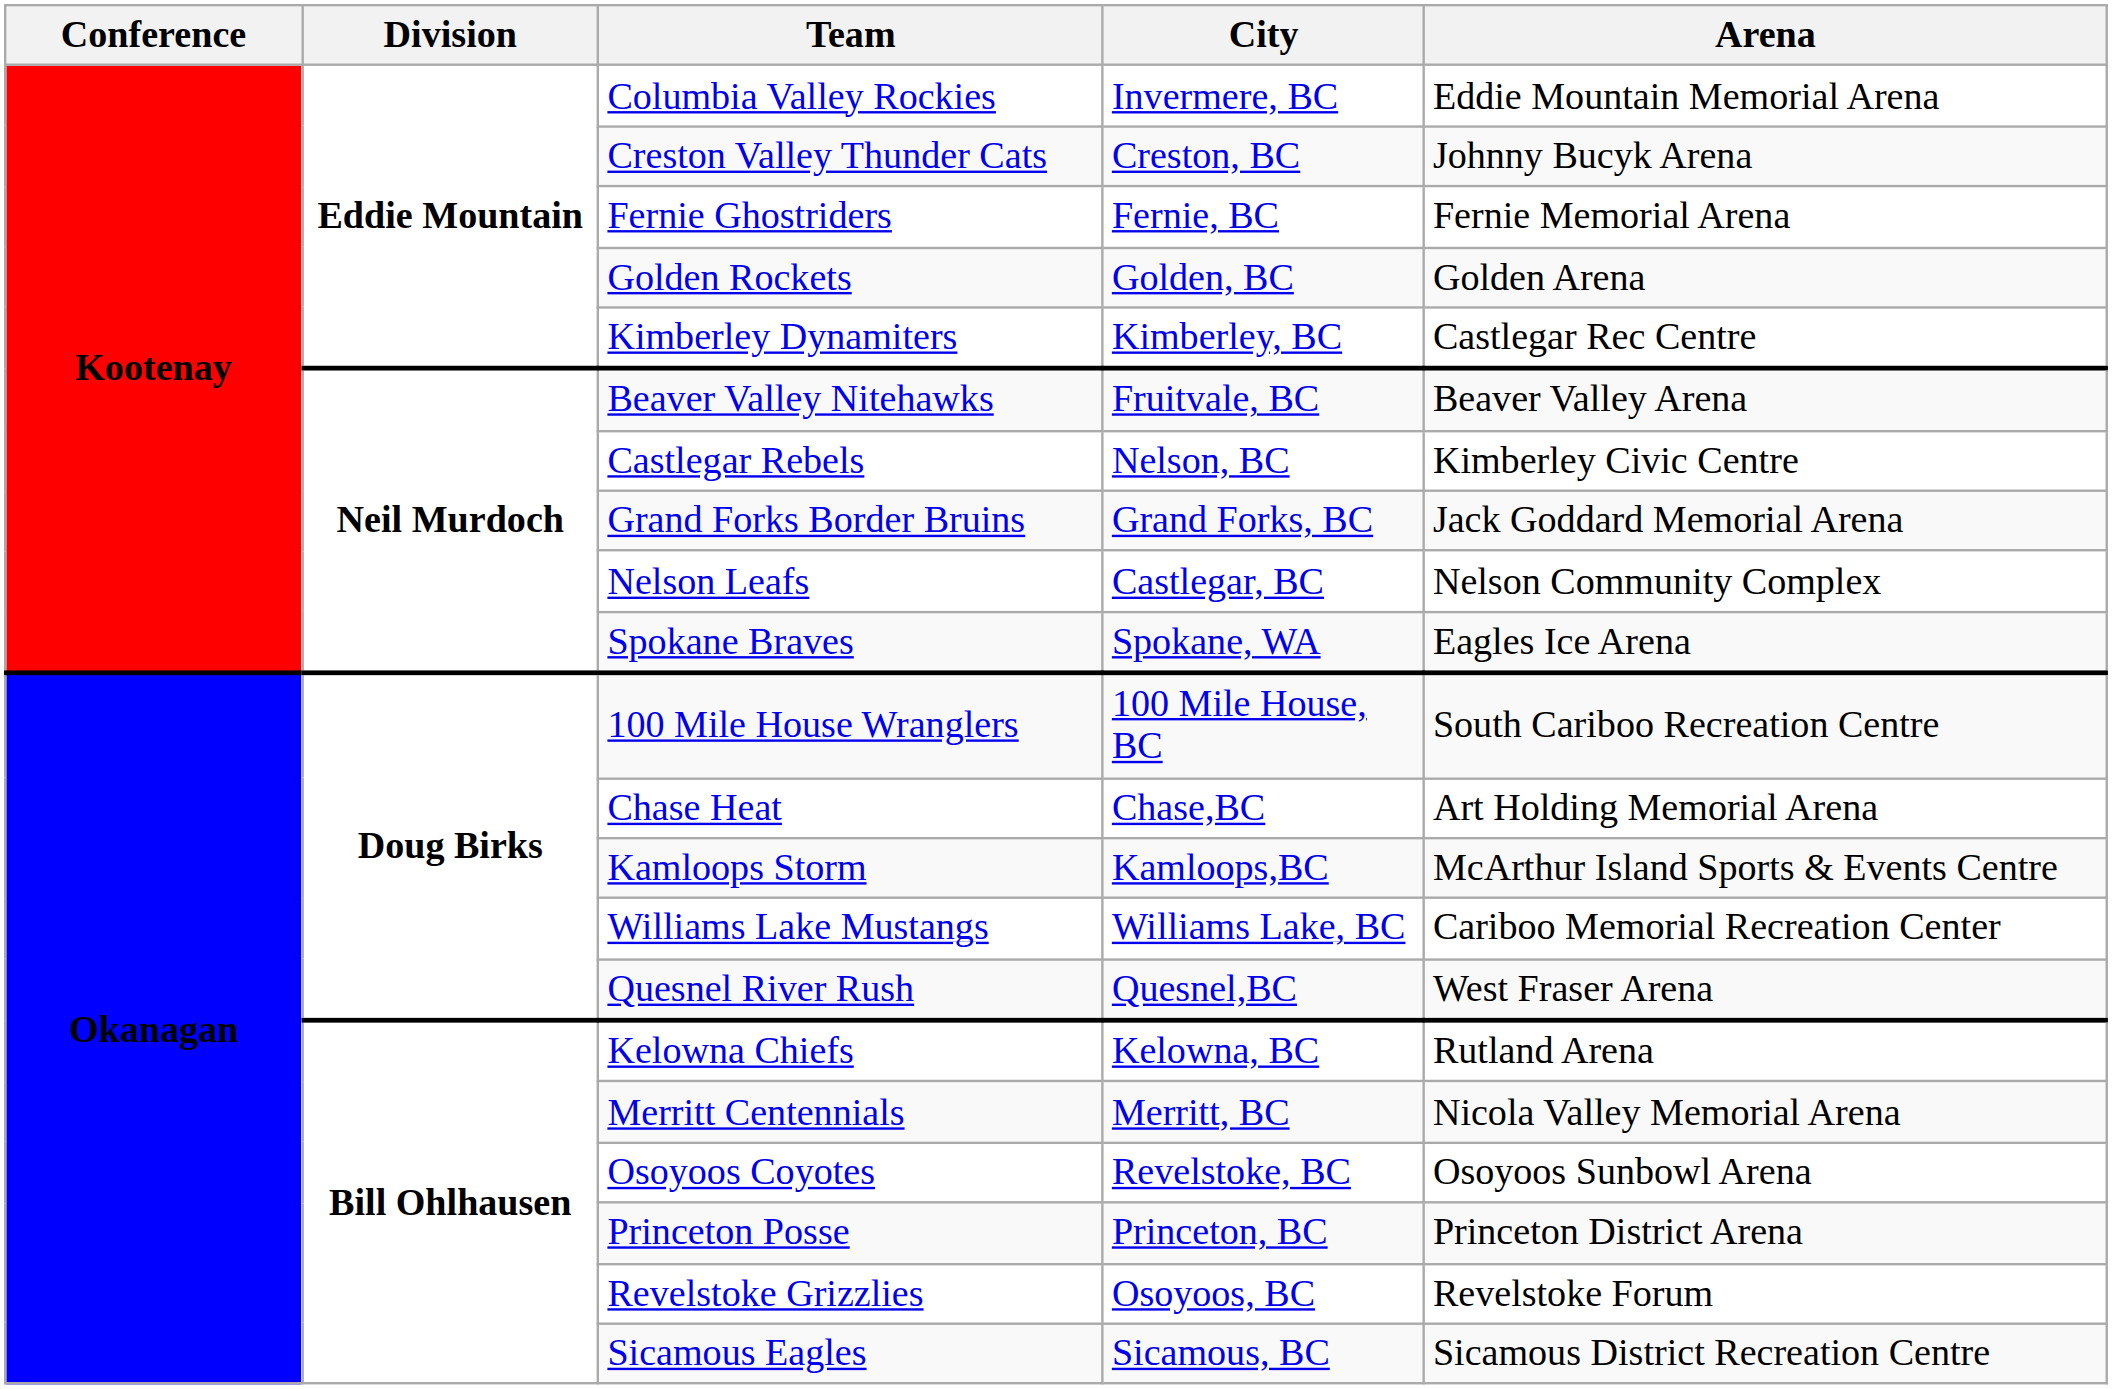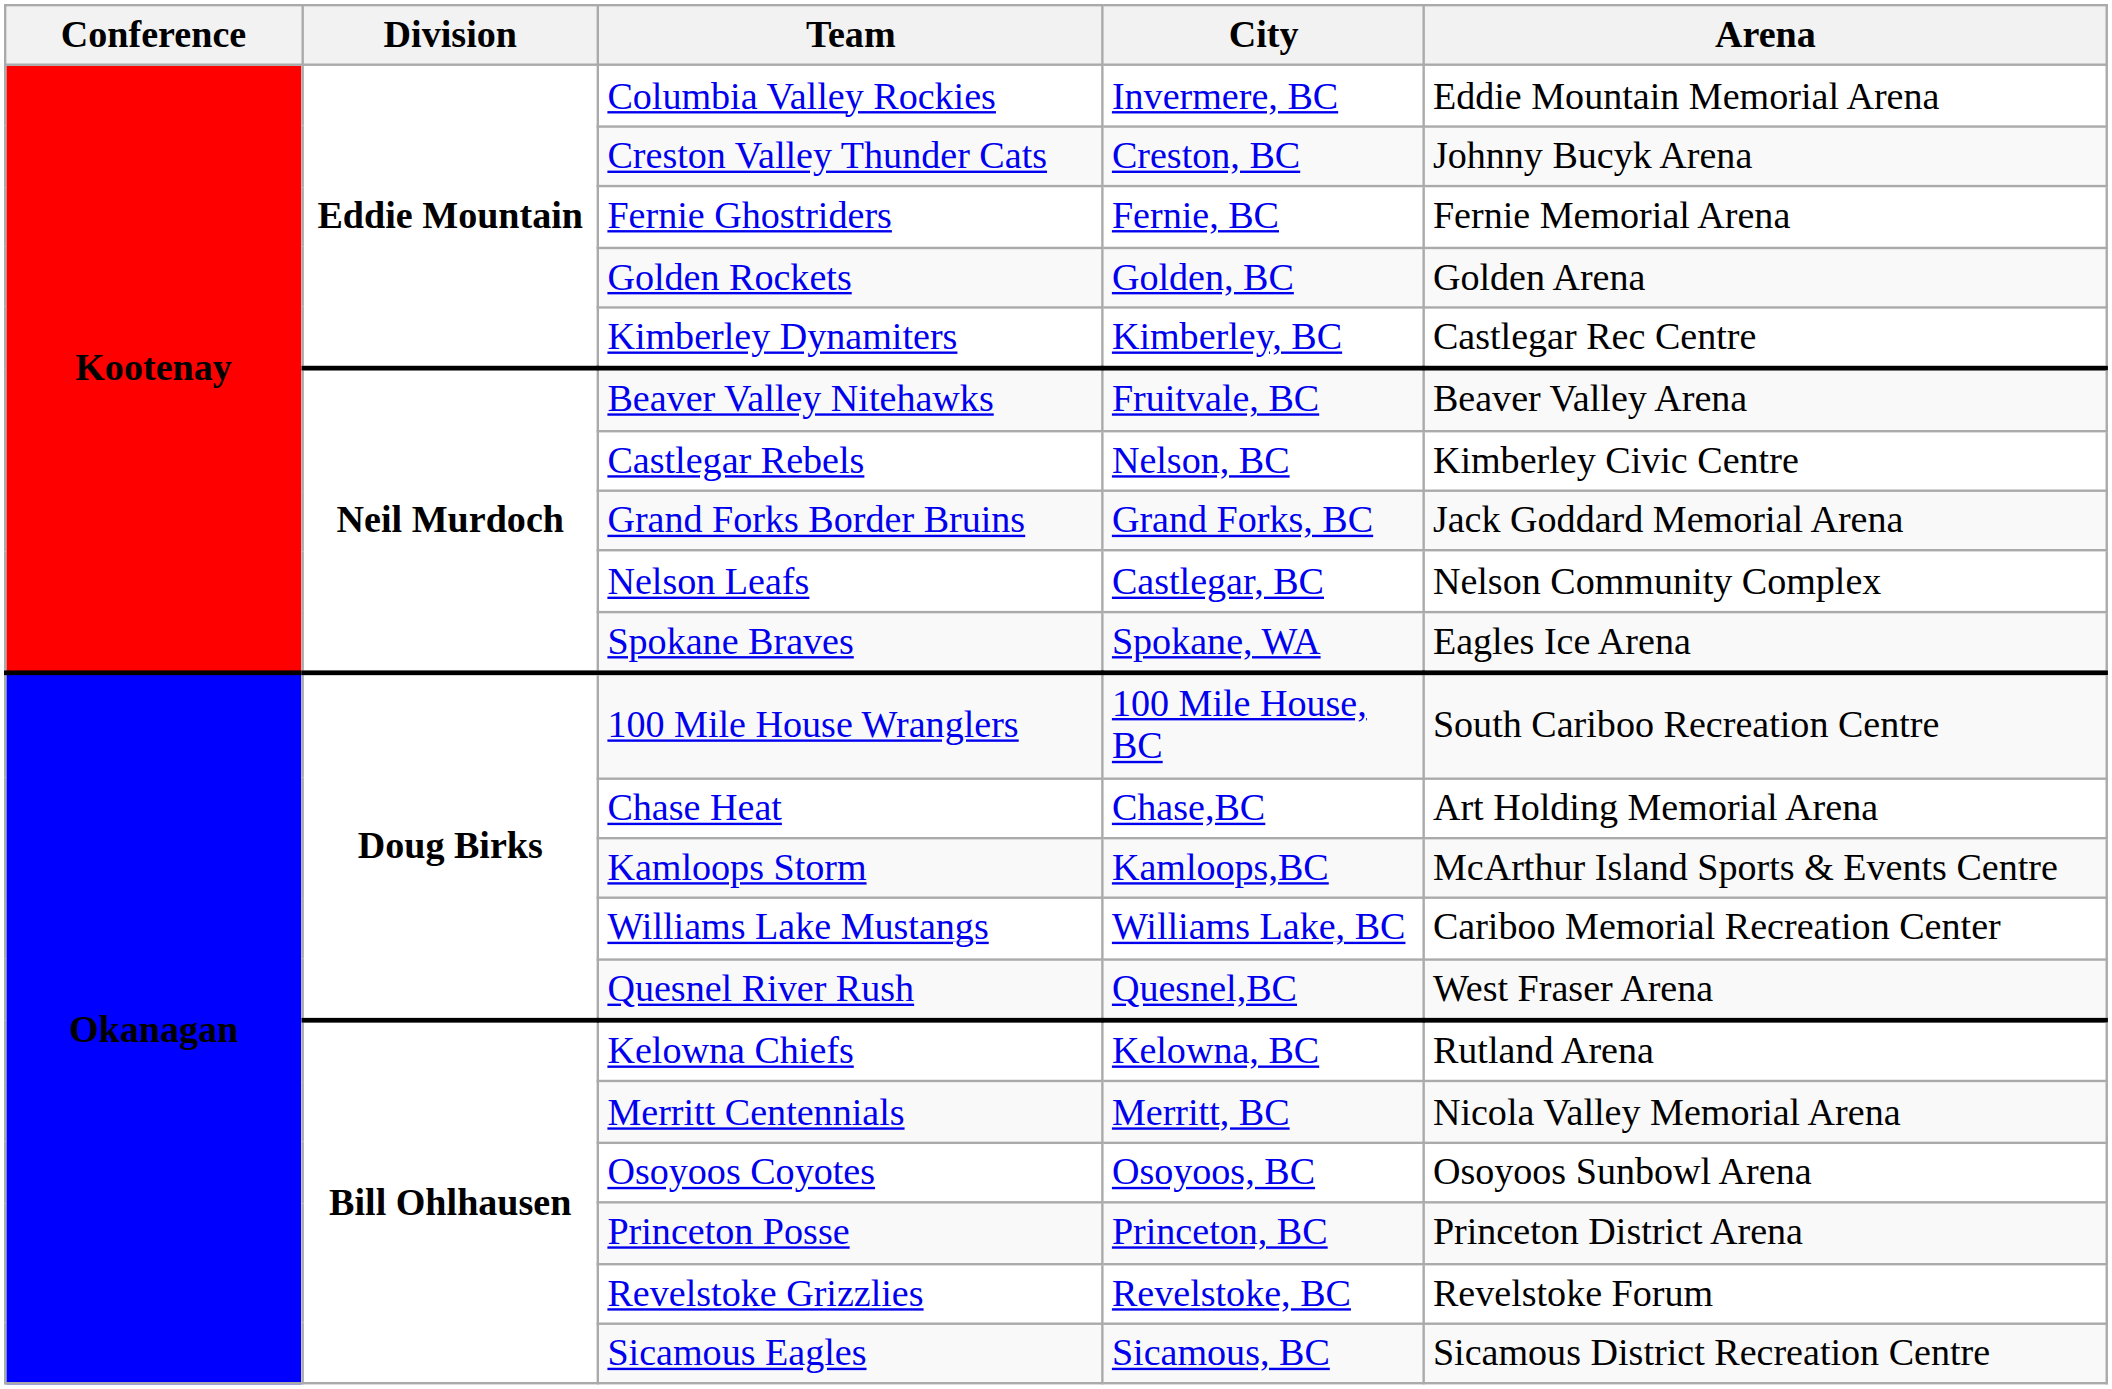Osoyoos Coyotes | City: Revelstoke, BC -> Osoyoos, BC
Revelstoke Grizzlies | City: Osoyoos, BC -> Revelstoke, BC
